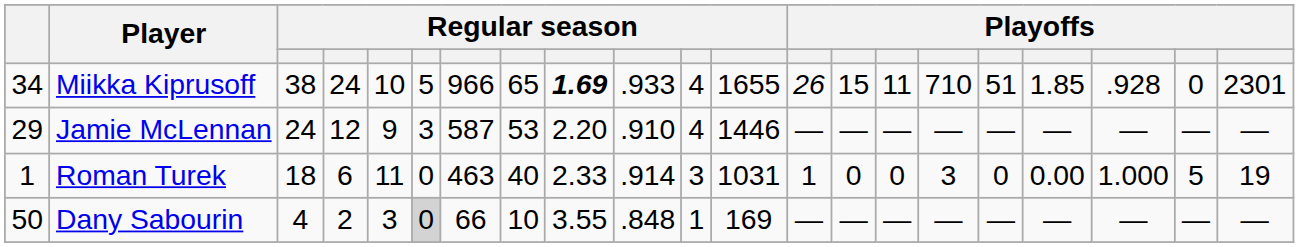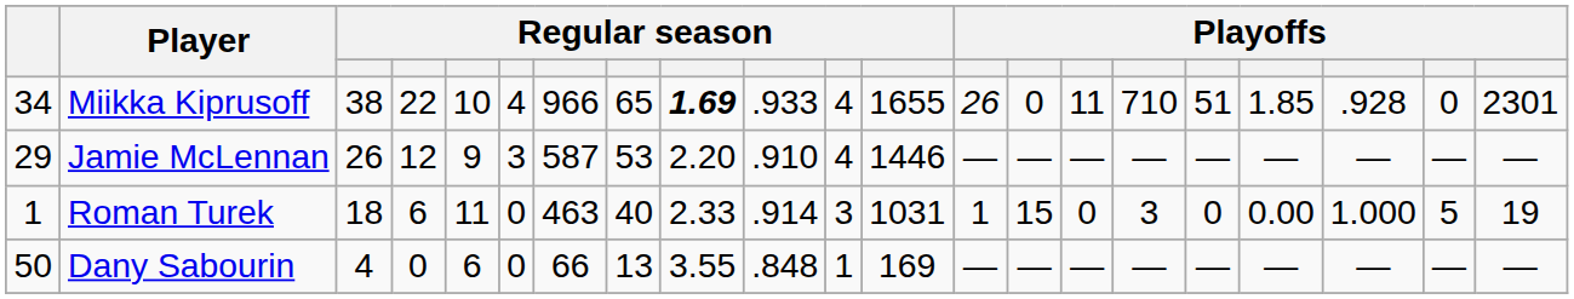Miikka Kiprusoff | column 4: 24 -> 22
Miikka Kiprusoff | column 6: 5 -> 4
Miikka Kiprusoff | column 14: 15 -> 0
Jamie McLennan | column 3: 24 -> 26
Roman Turek | column 14: 0 -> 15
Dany Sabourin | column 4: 2 -> 0
Dany Sabourin | column 5: 3 -> 6
Dany Sabourin | column 6: lightgrey background -> no background
Dany Sabourin | column 8: 10 -> 13
